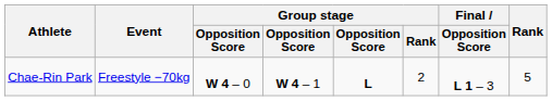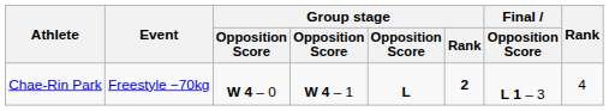Chae-Rin Park | Group stage / Rank: normal -> bold
Chae-Rin Park | Rank: 5 -> 4
